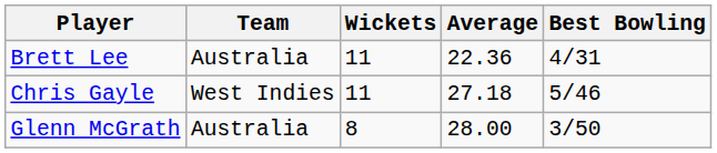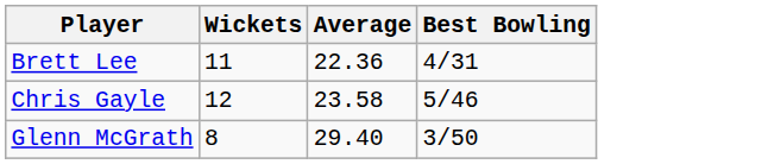- column: Team | Australia | West Indies | Australia
Chris Gayle | Wickets: 11 -> 12
Chris Gayle | Average: 27.18 -> 23.58
Glenn McGrath | Average: 28.00 -> 29.40
